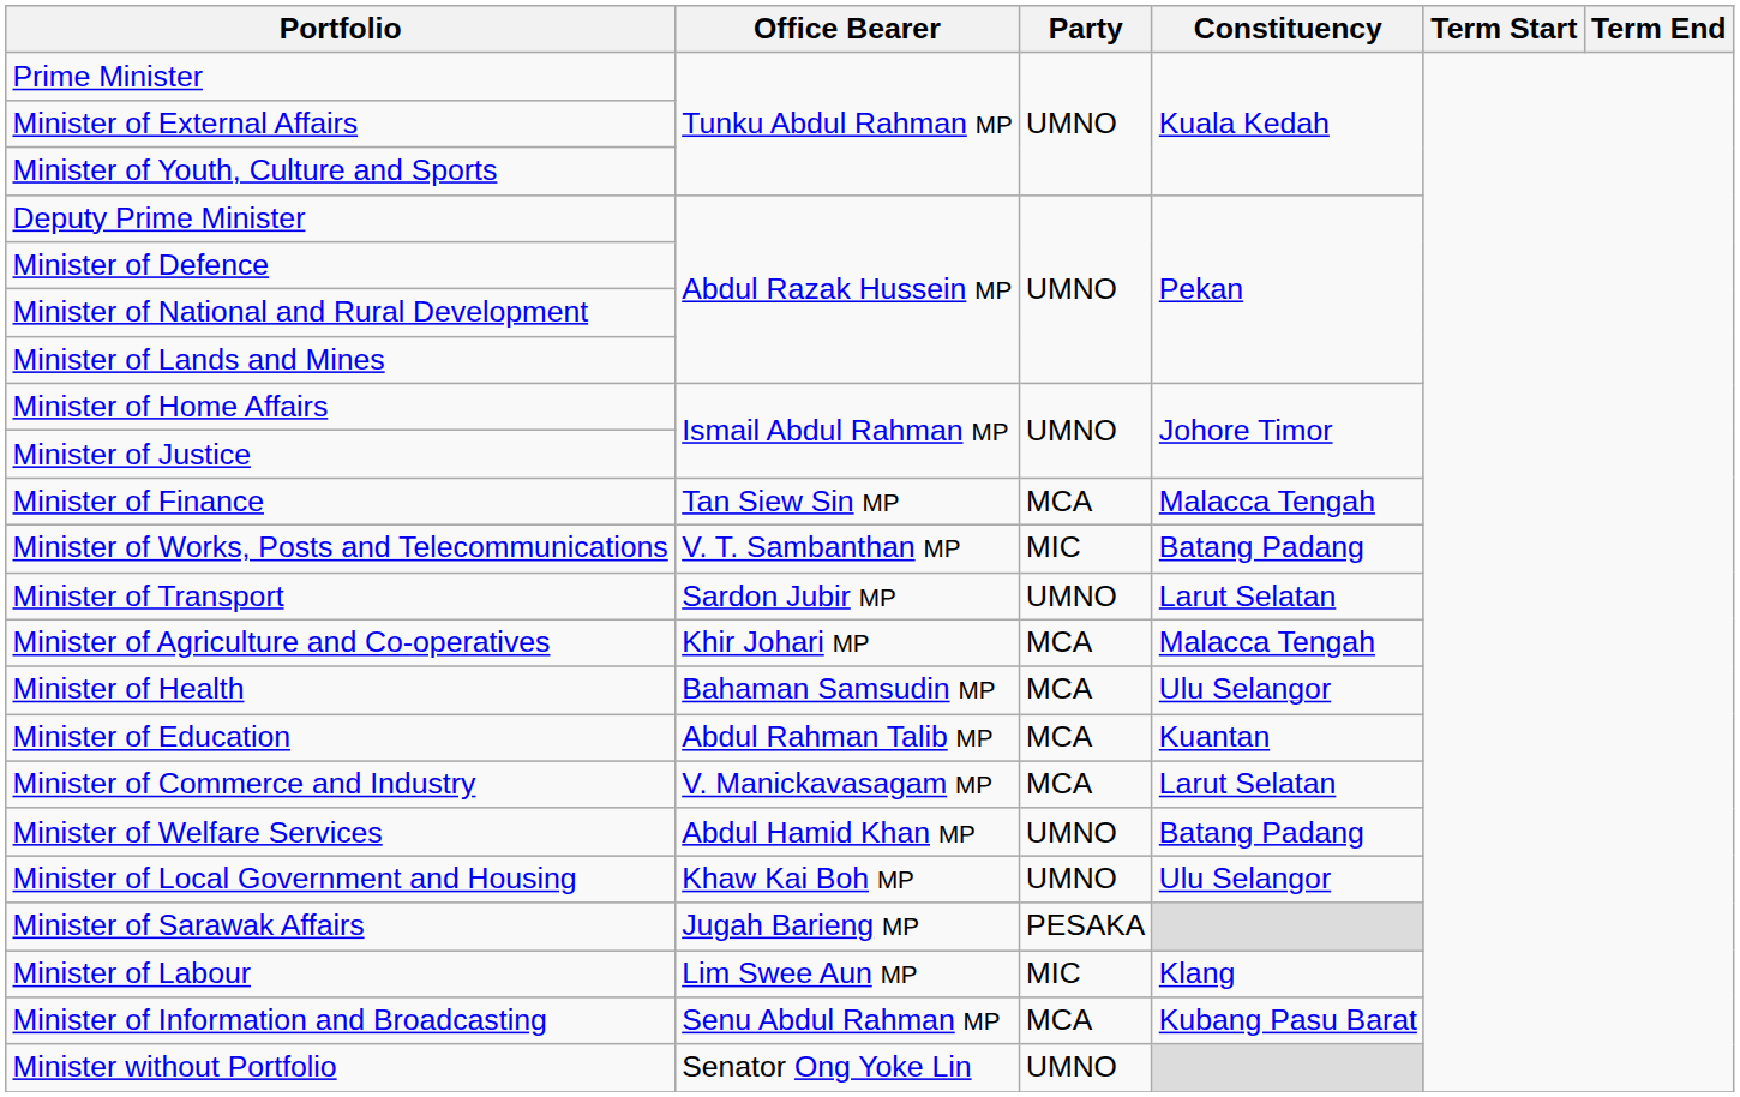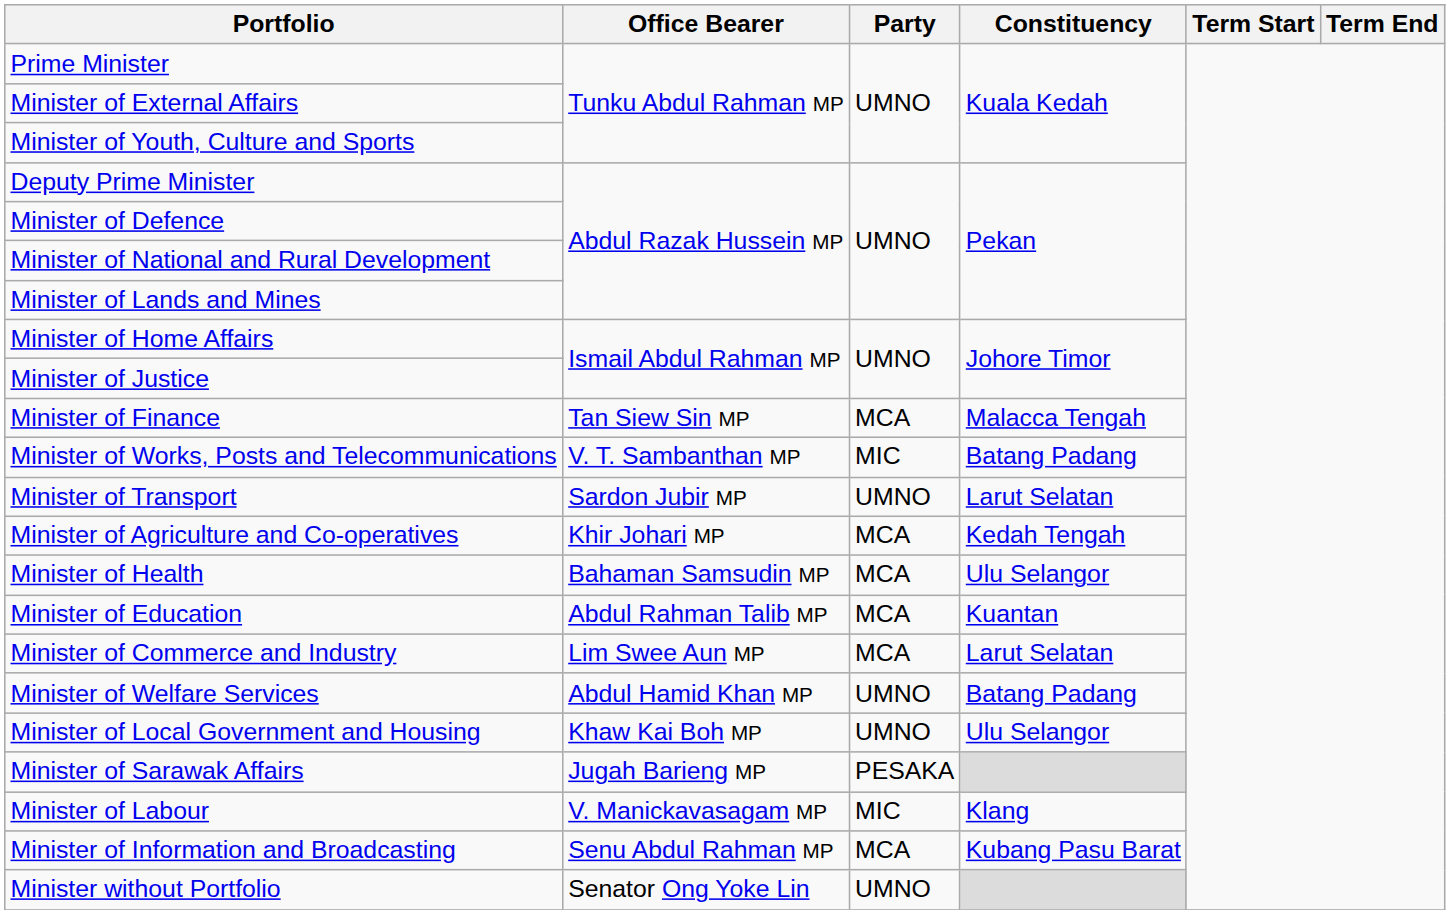Minister of Agriculture and Co-operatives | Constituency: Malacca Tengah -> Kedah Tengah
Minister of Commerce and Industry | Office Bearer: V. Manickavasagam MP -> Lim Swee Aun MP
Minister of Labour | Office Bearer: Lim Swee Aun MP -> V. Manickavasagam MP
